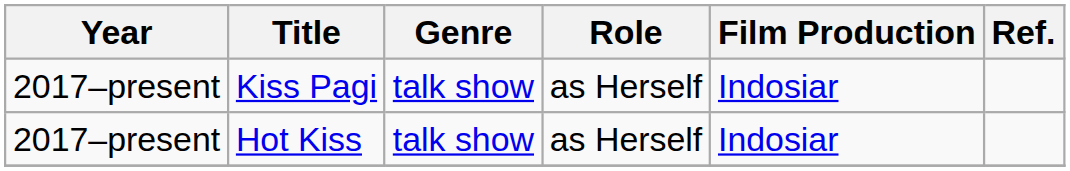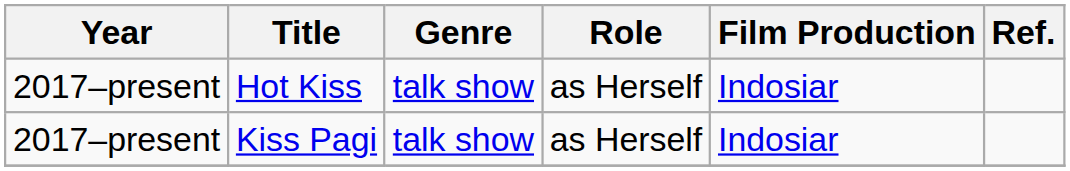rows swapped: Hot Kiss <-> Kiss Pagi
